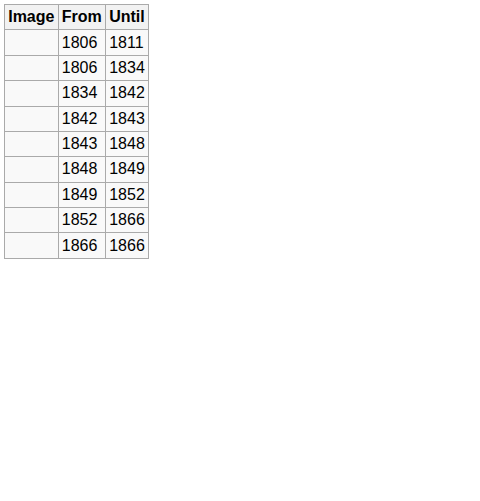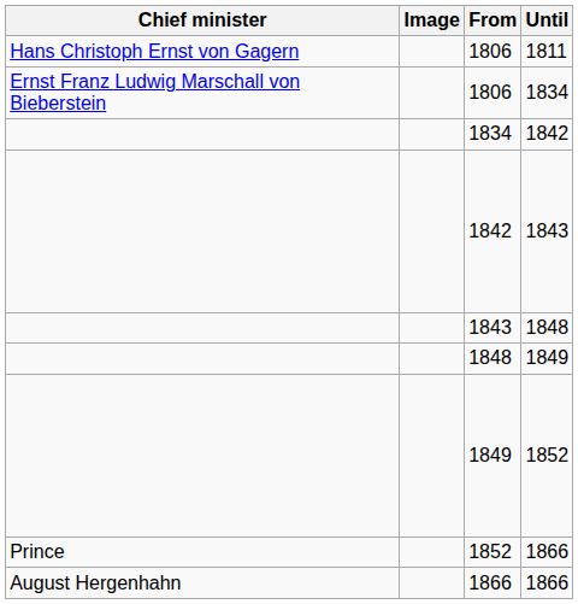+ column: Chief minister | Hans Christoph Ernst von Gagern | Ernst Franz Ludwig Marschall von Bieberstein | Prince | August Hergenhahn
